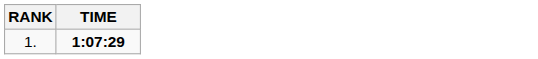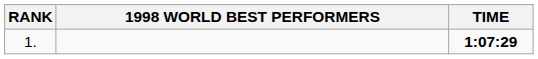+ column: 1998 WORLD BEST PERFORMERS
